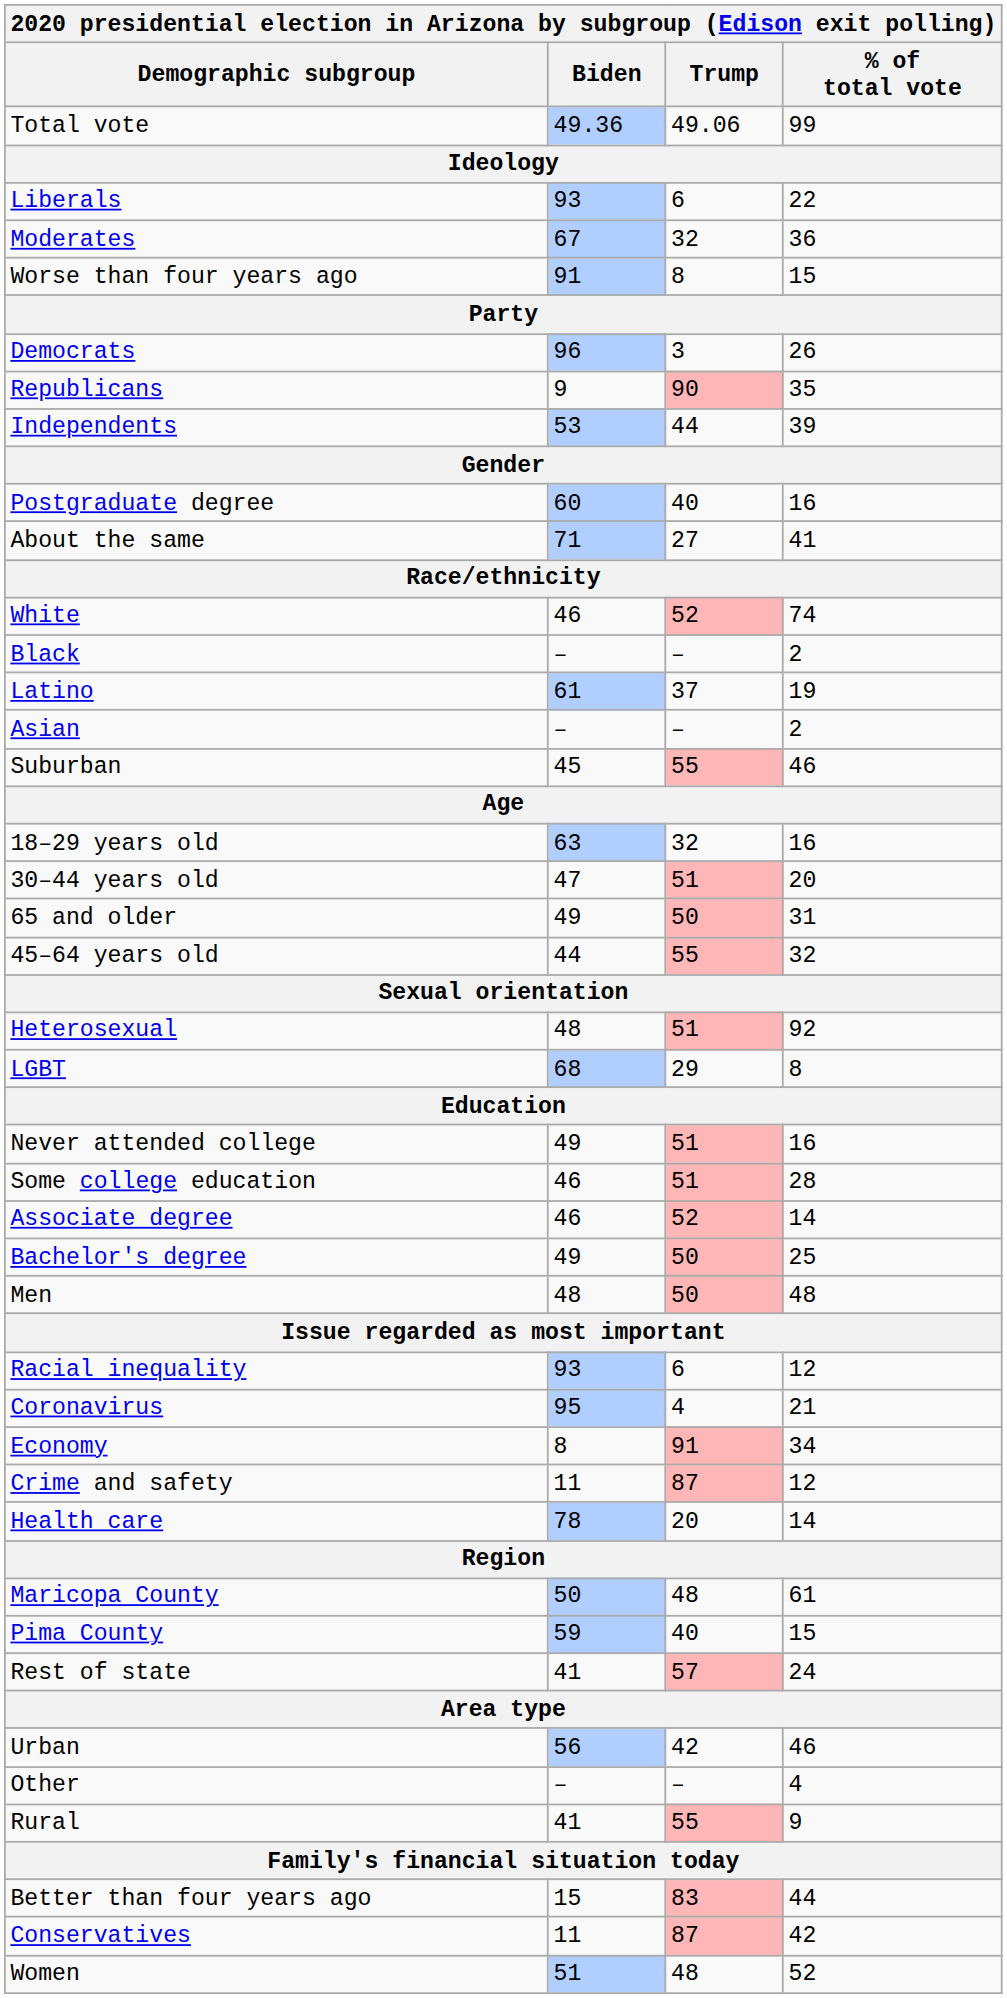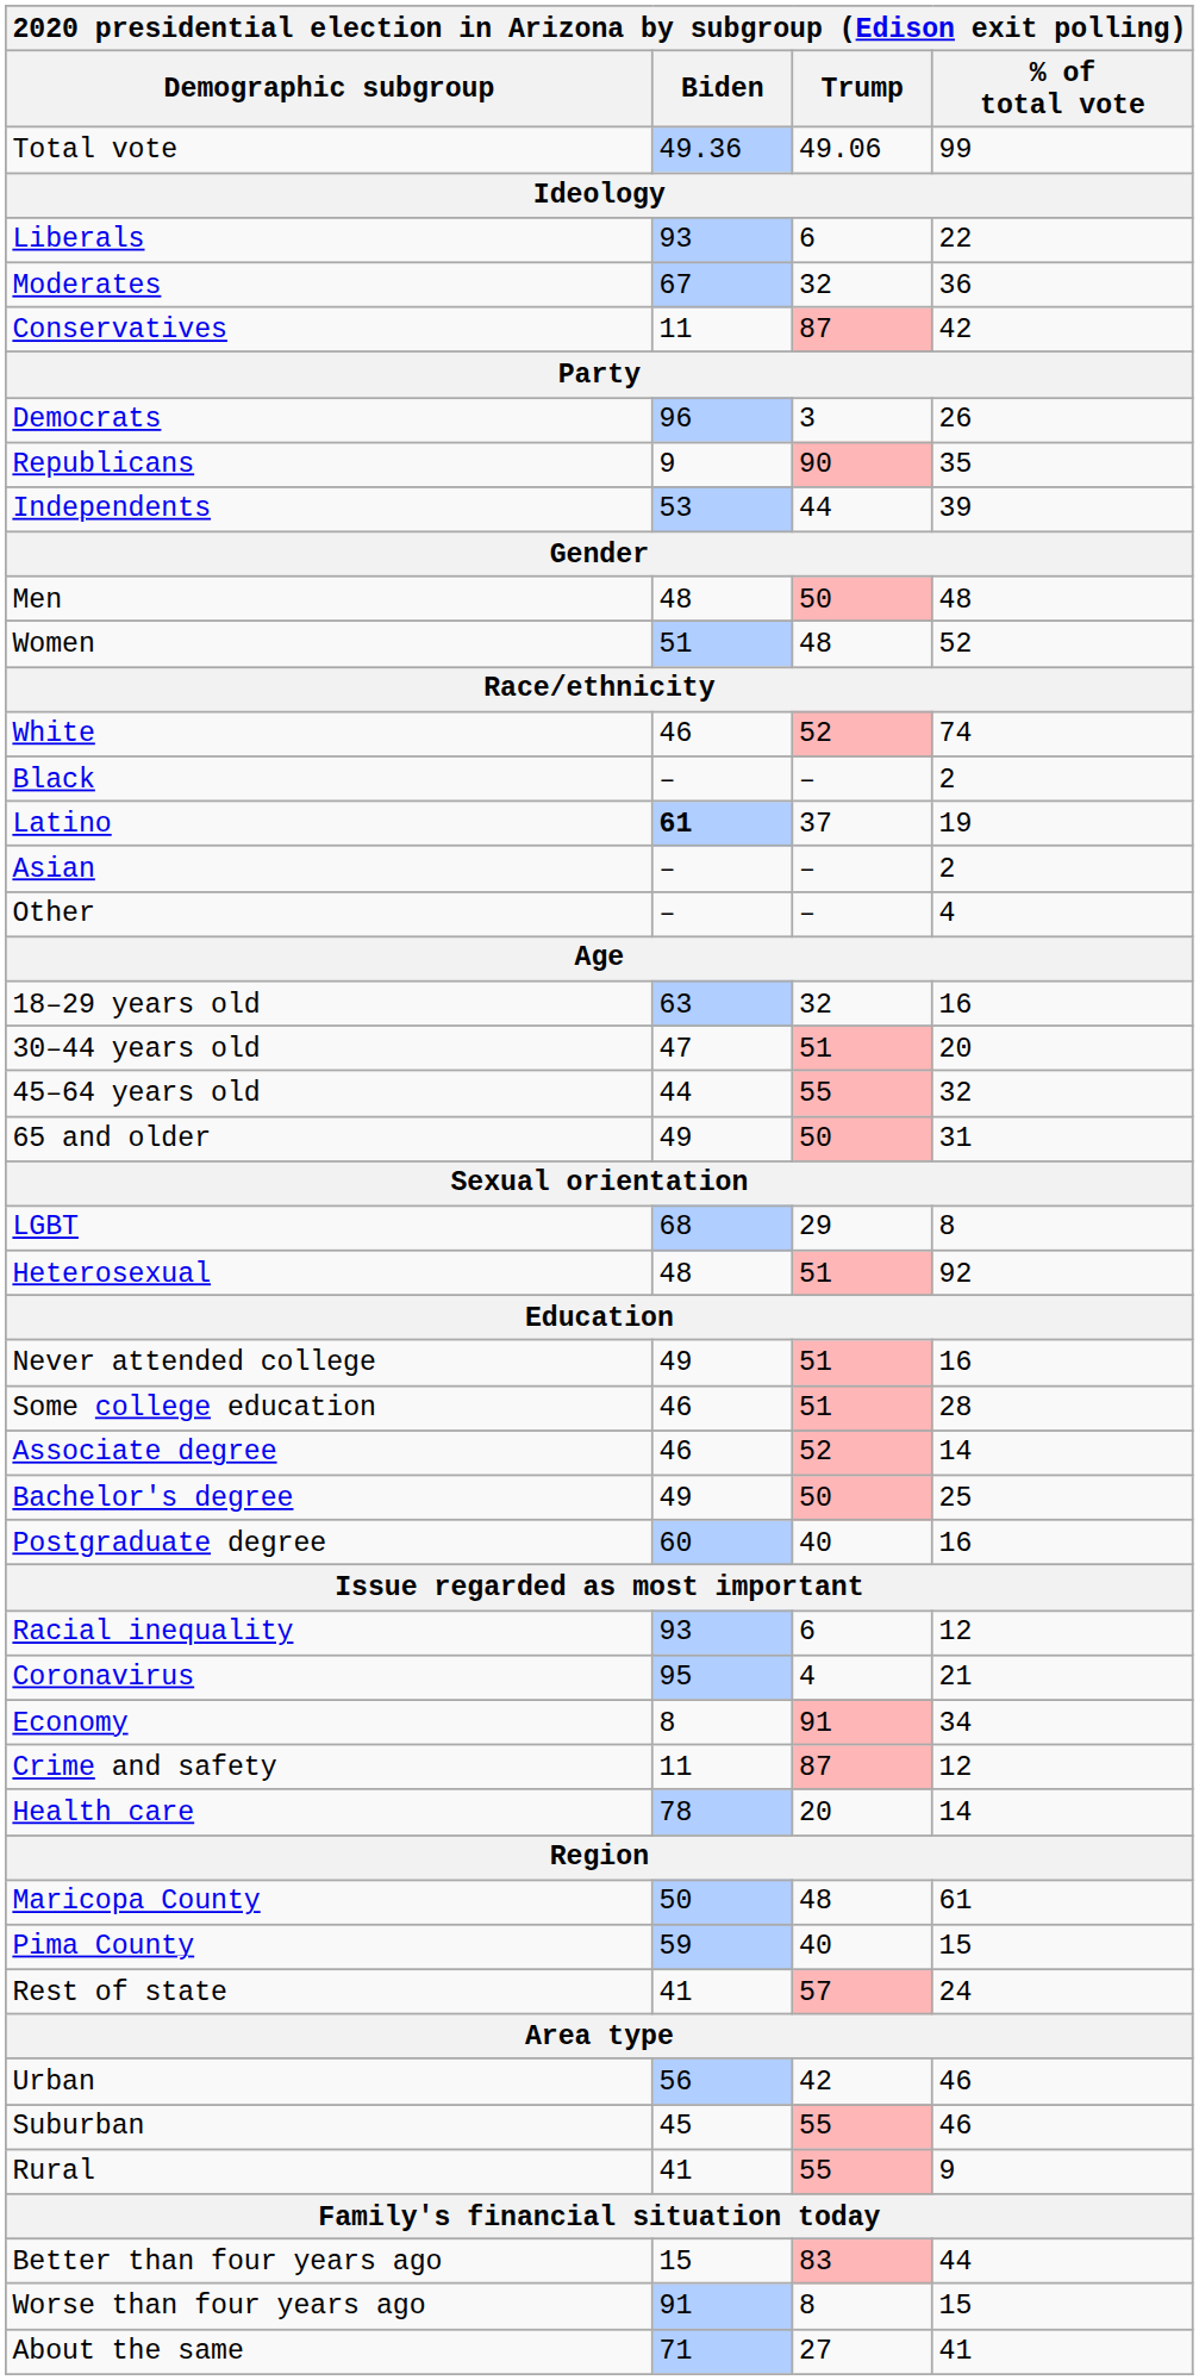rows swapped: Conservatives <-> Worse than four years ago
rows swapped: Men <-> Postgraduate degree
rows swapped: Women <-> About the same
Latino | Biden: normal -> bold
rows swapped: Other <-> Suburban
rows swapped: 45–64 years old <-> 65 and older
rows swapped: LGBT <-> Heterosexual
